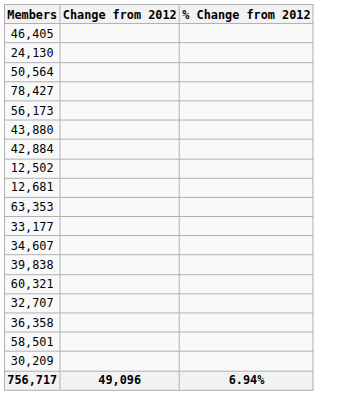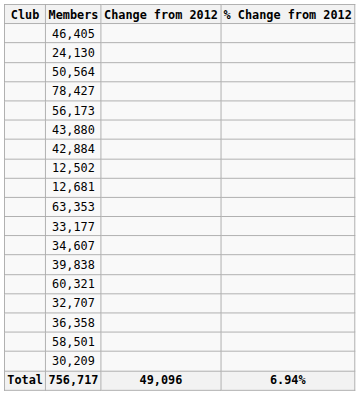+ column: Club | Total
